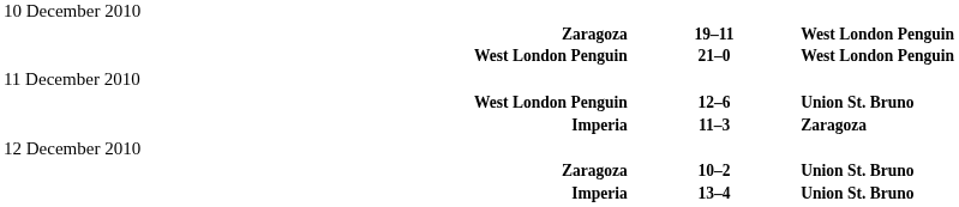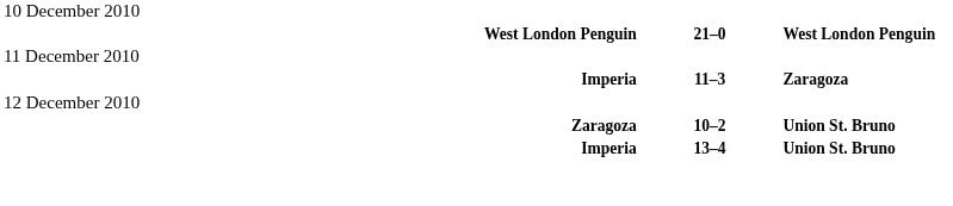- row: Zaragoza | 19–11 | West London Penguin
- row: West London Penguin | 12–6 | Union St. Bruno
